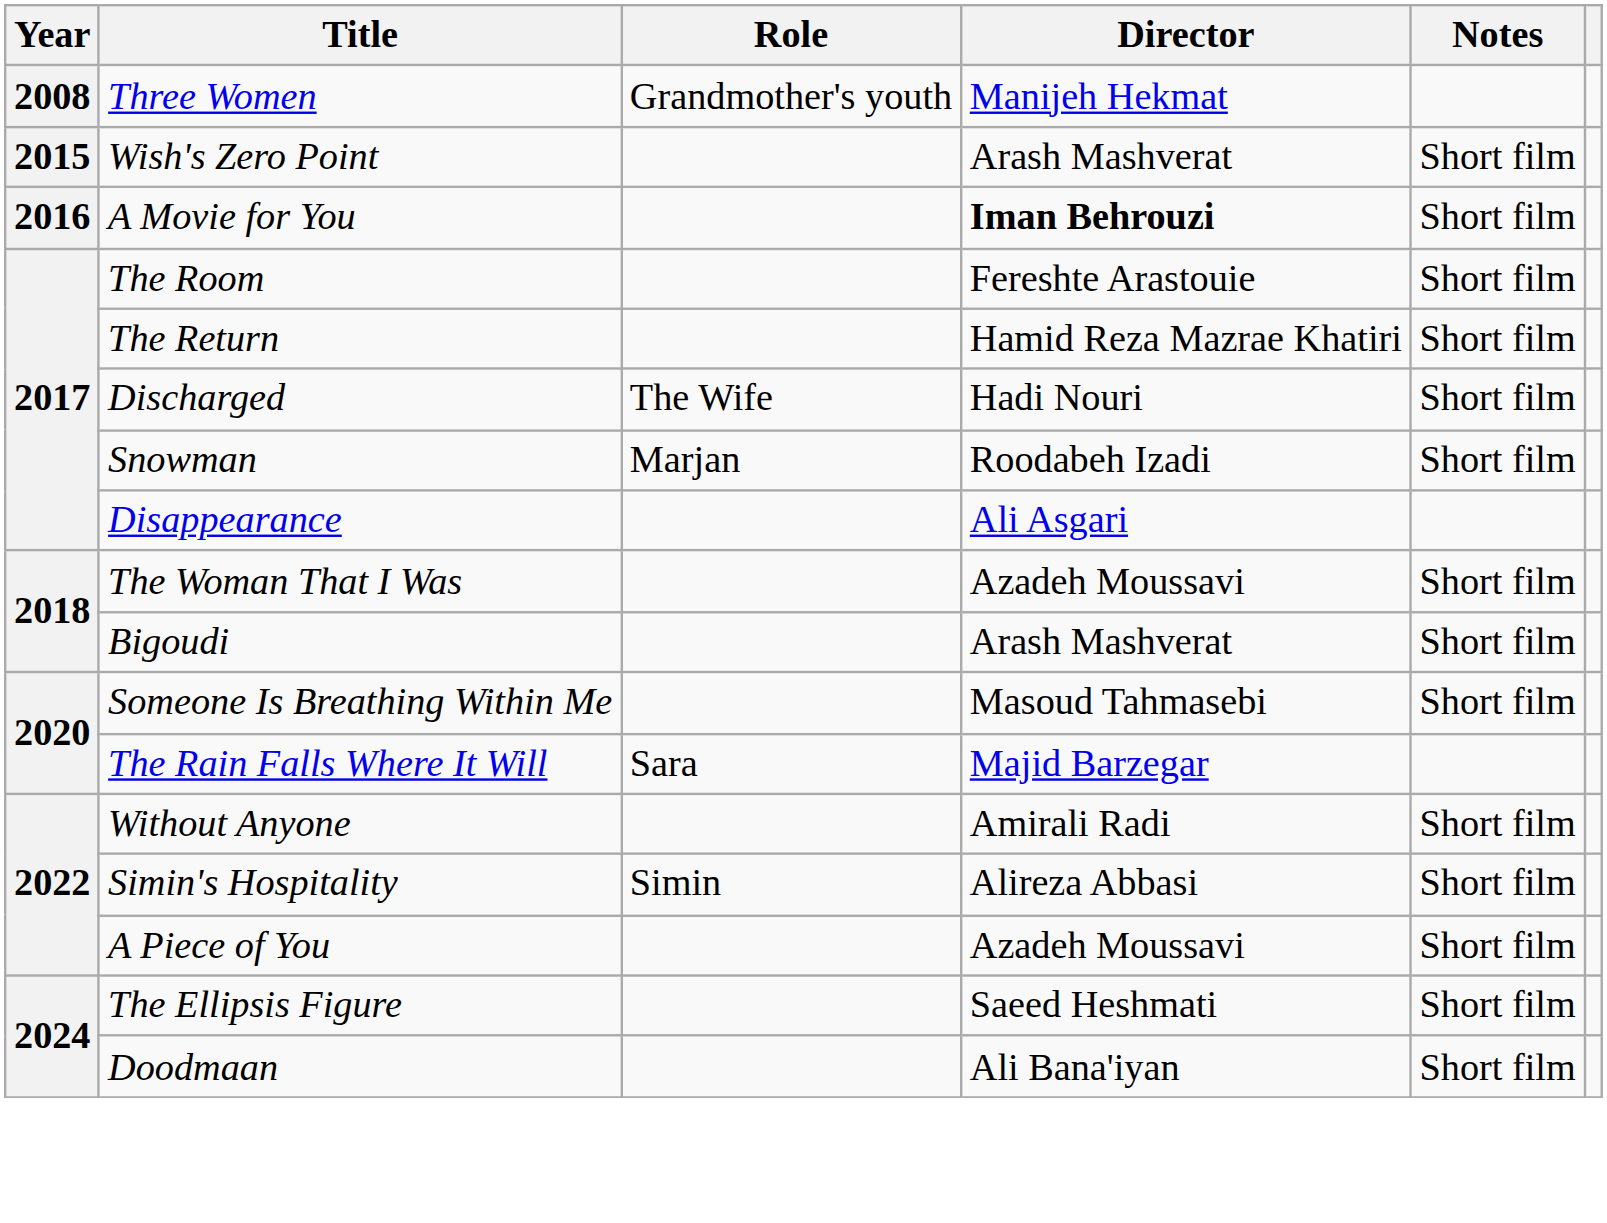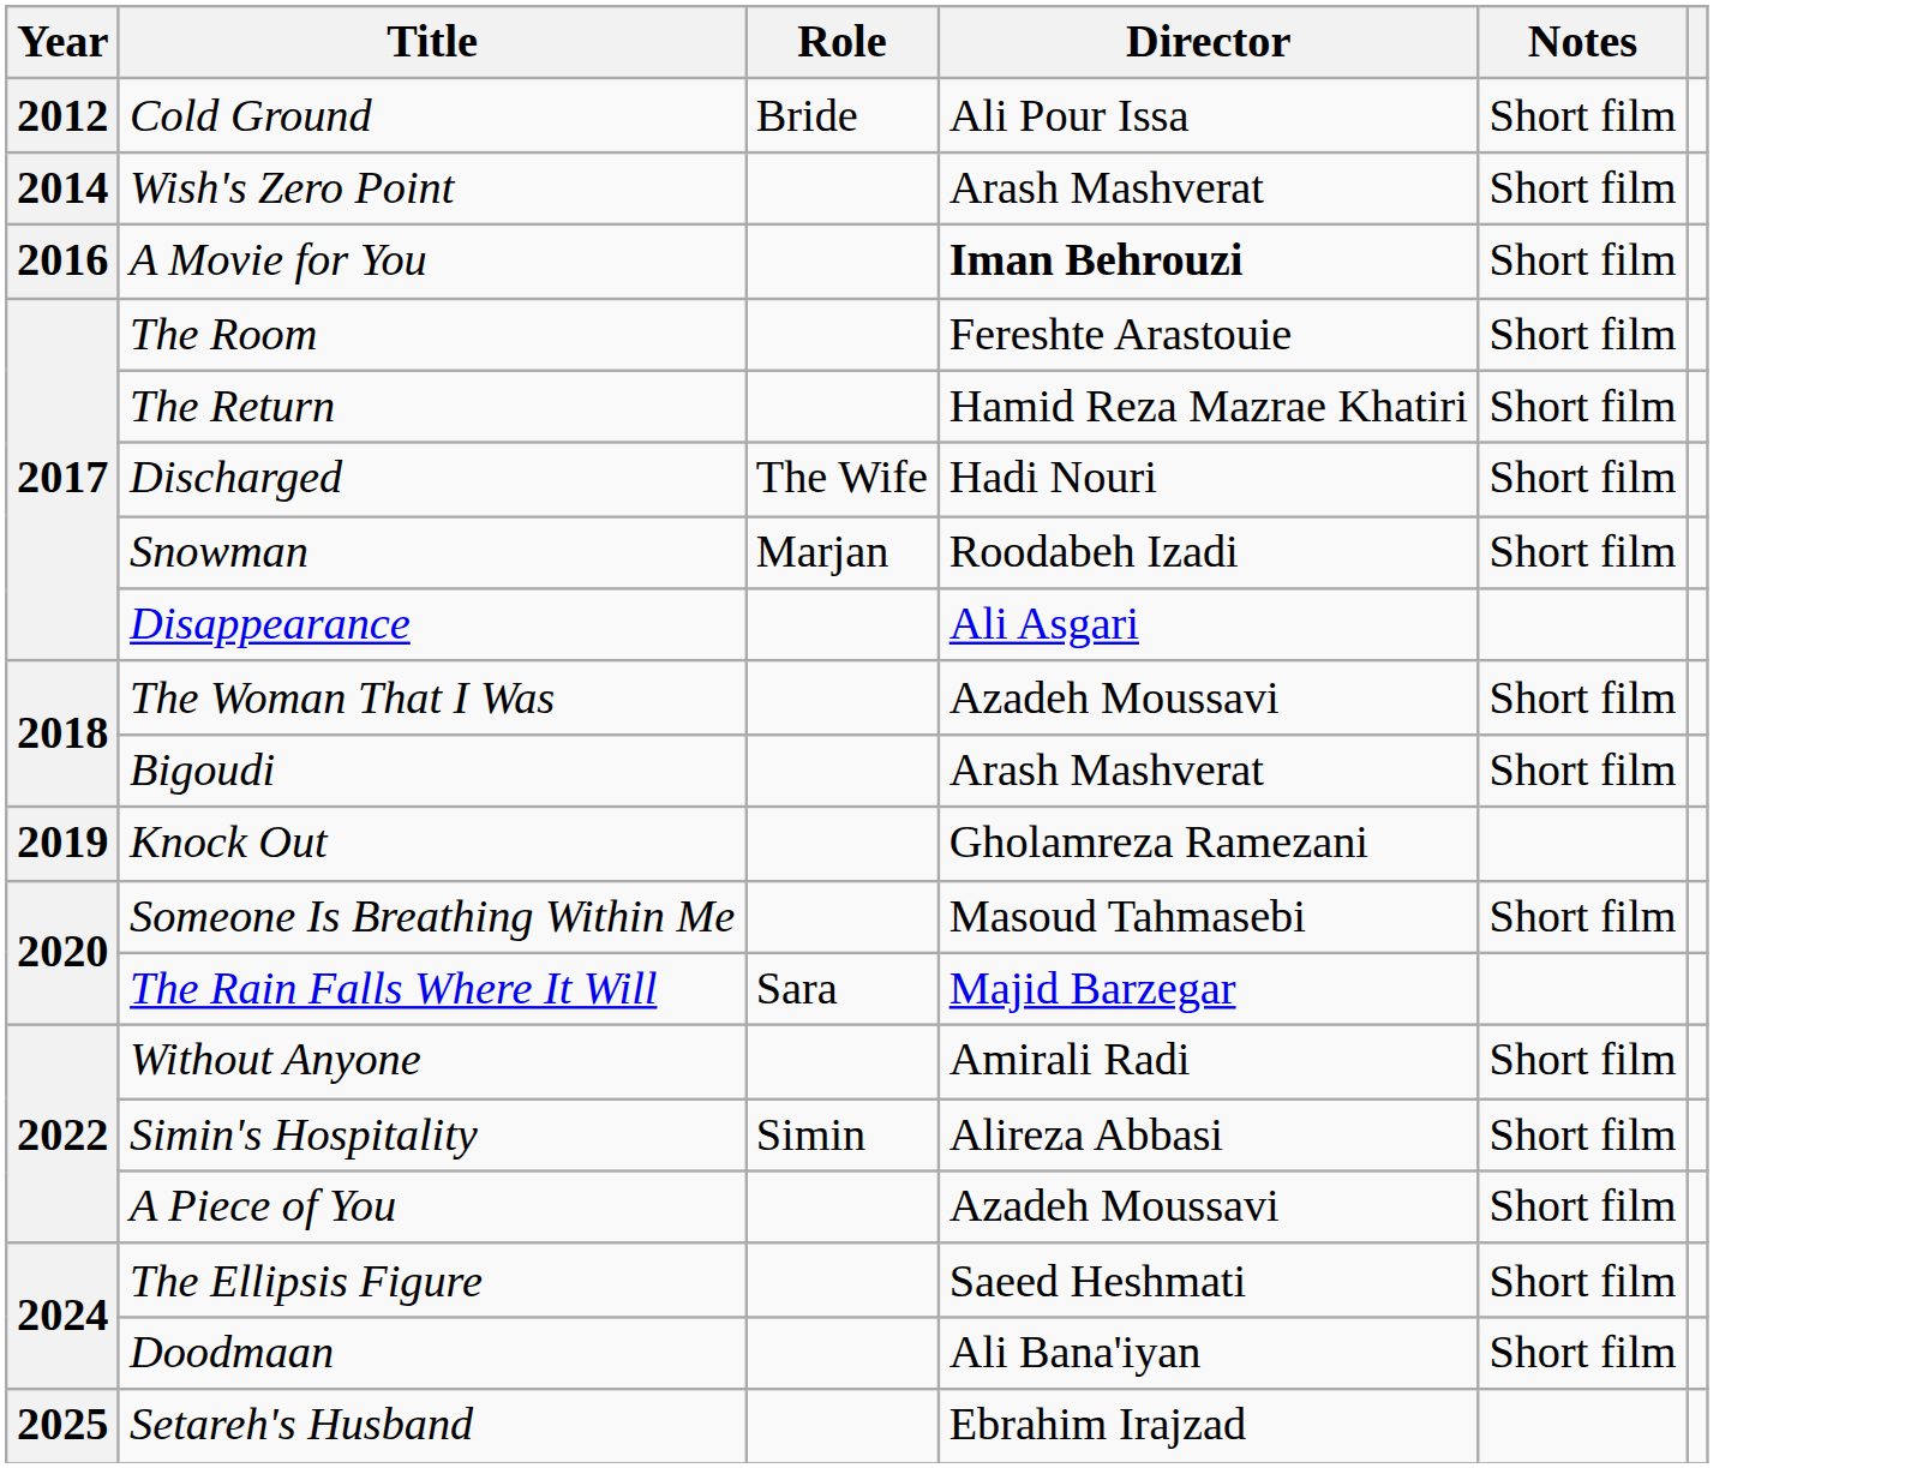- row: 2008 | Three Women | Grandmother's youth | Manijeh Hekmat
+ row: 2012 | Cold Ground | Bride | Ali Pour Issa | Short film
Wish's Zero Point | Year: 2015 -> 2014
+ row: 2019 | Knock Out | Gholamreza Ramezani
+ row: 2025 | Setareh's Husband | Ebrahim Irajzad
